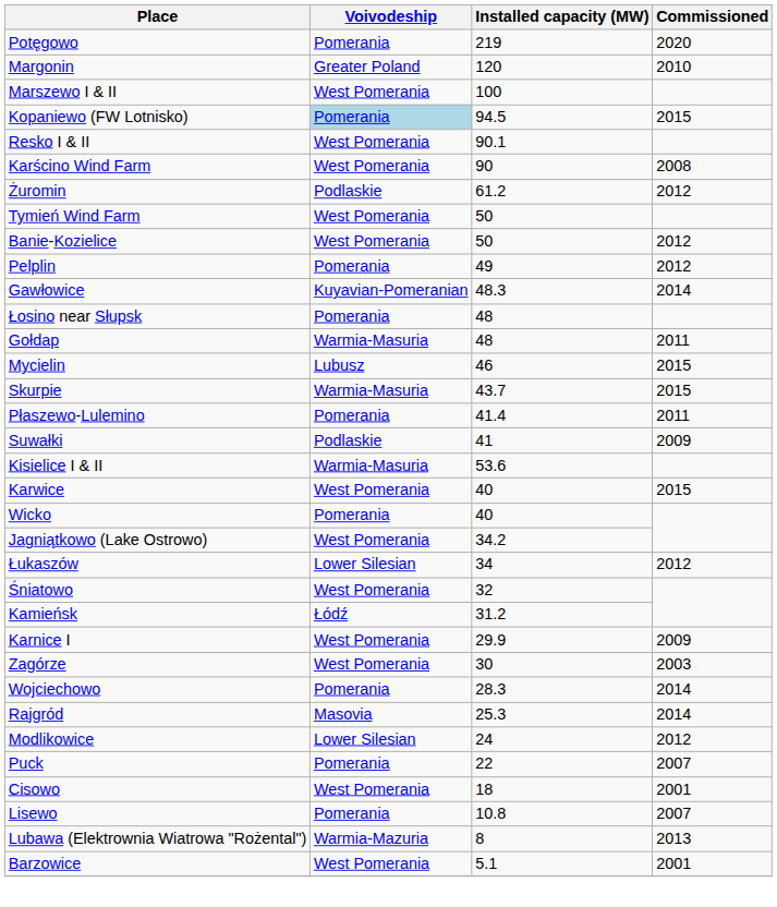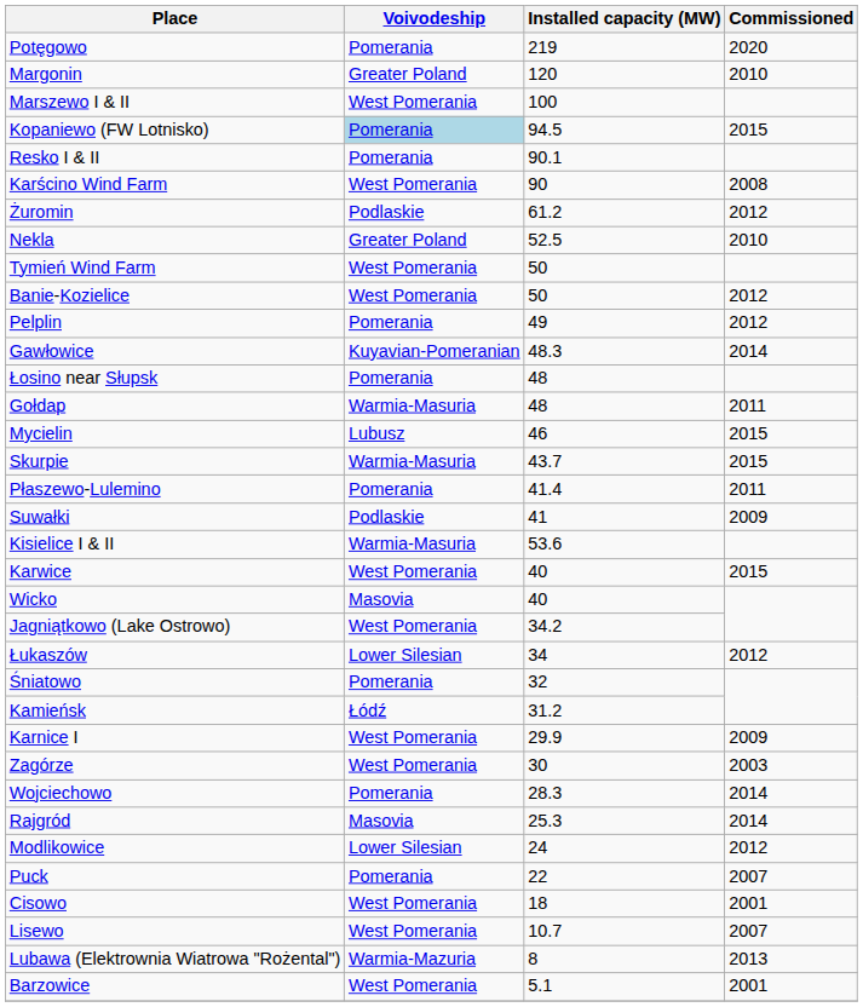Resko I & II | Voivodeship: West Pomerania -> Pomerania
+ row: Nekla | Greater Poland | 52.5 | 2010
Wicko | Voivodeship: Pomerania -> Masovia
Śniatowo | Voivodeship: West Pomerania -> Pomerania
Lisewo | Voivodeship: Pomerania -> West Pomerania
Lisewo | Installed capacity (MW): 10.8 -> 10.7
